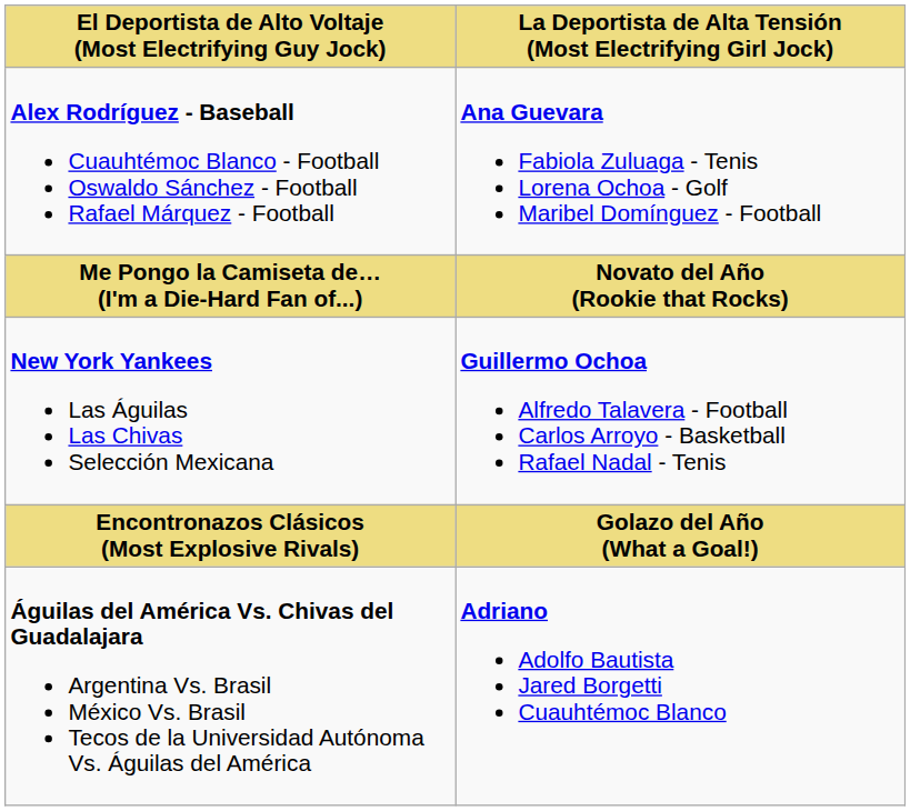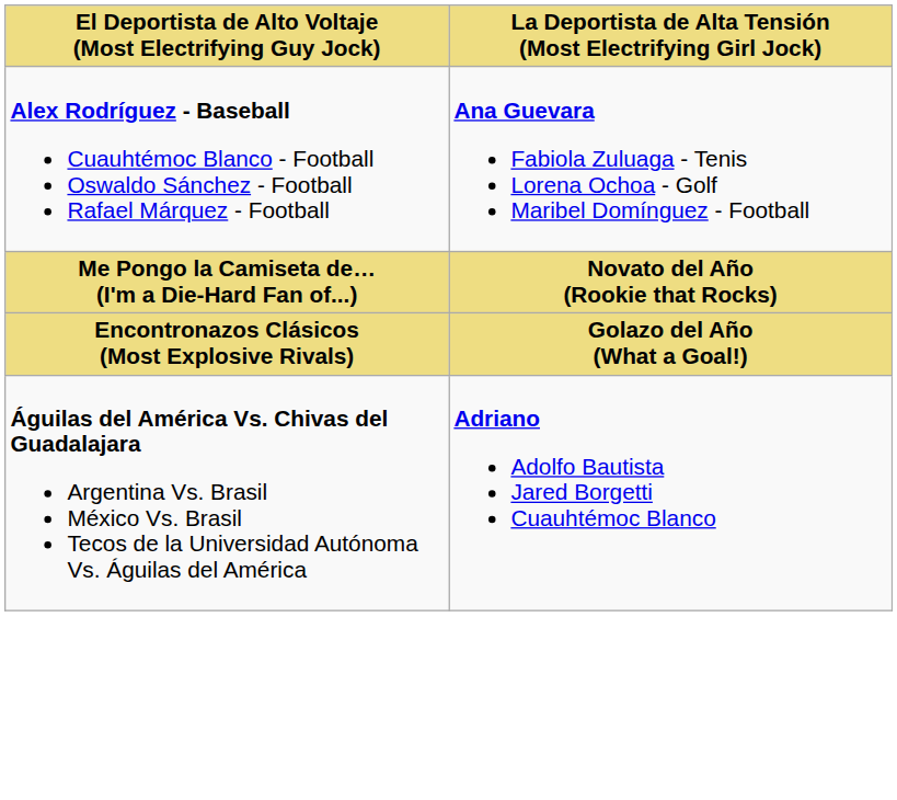- row: New York Yankees Las Águilas Las Chivas Selección Mexicana | Guillermo Ochoa Alfredo Talavera - Football Carlos Arroyo - Basketball Rafael Nadal - Tenis
